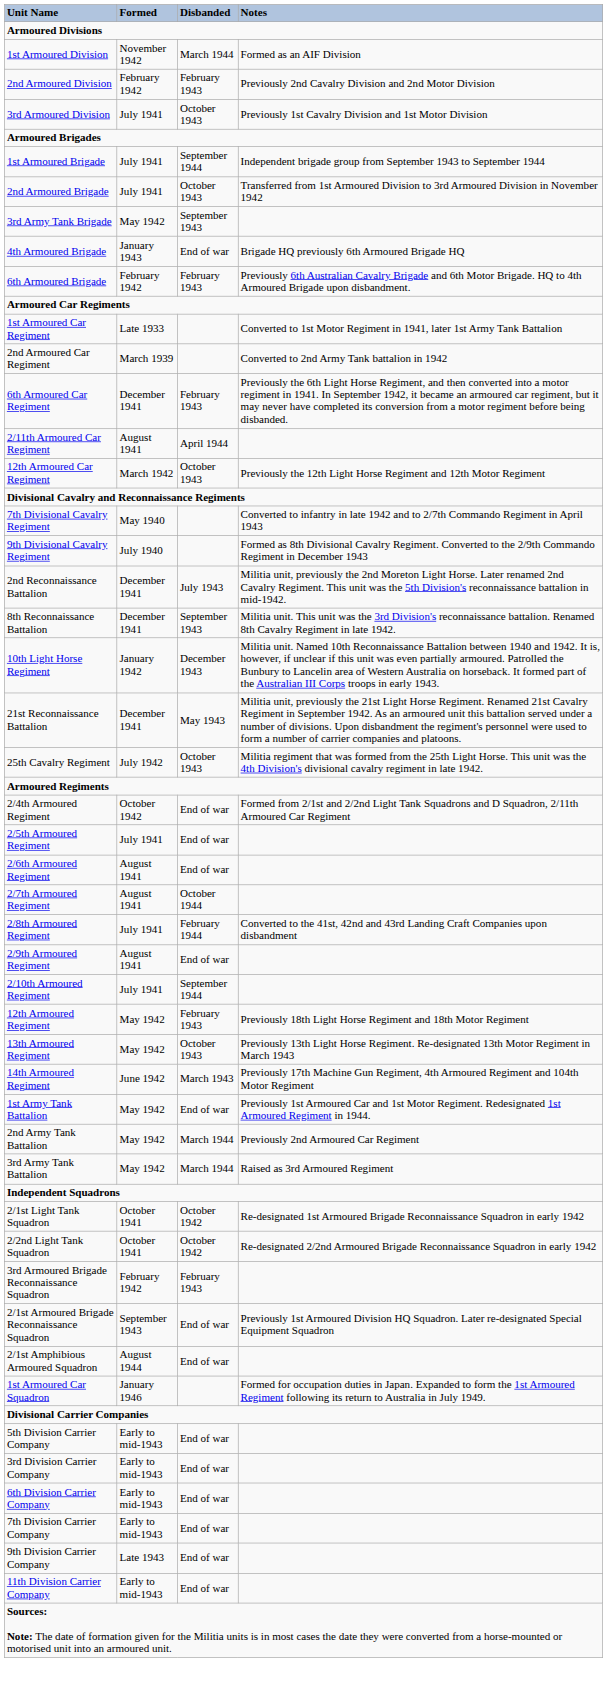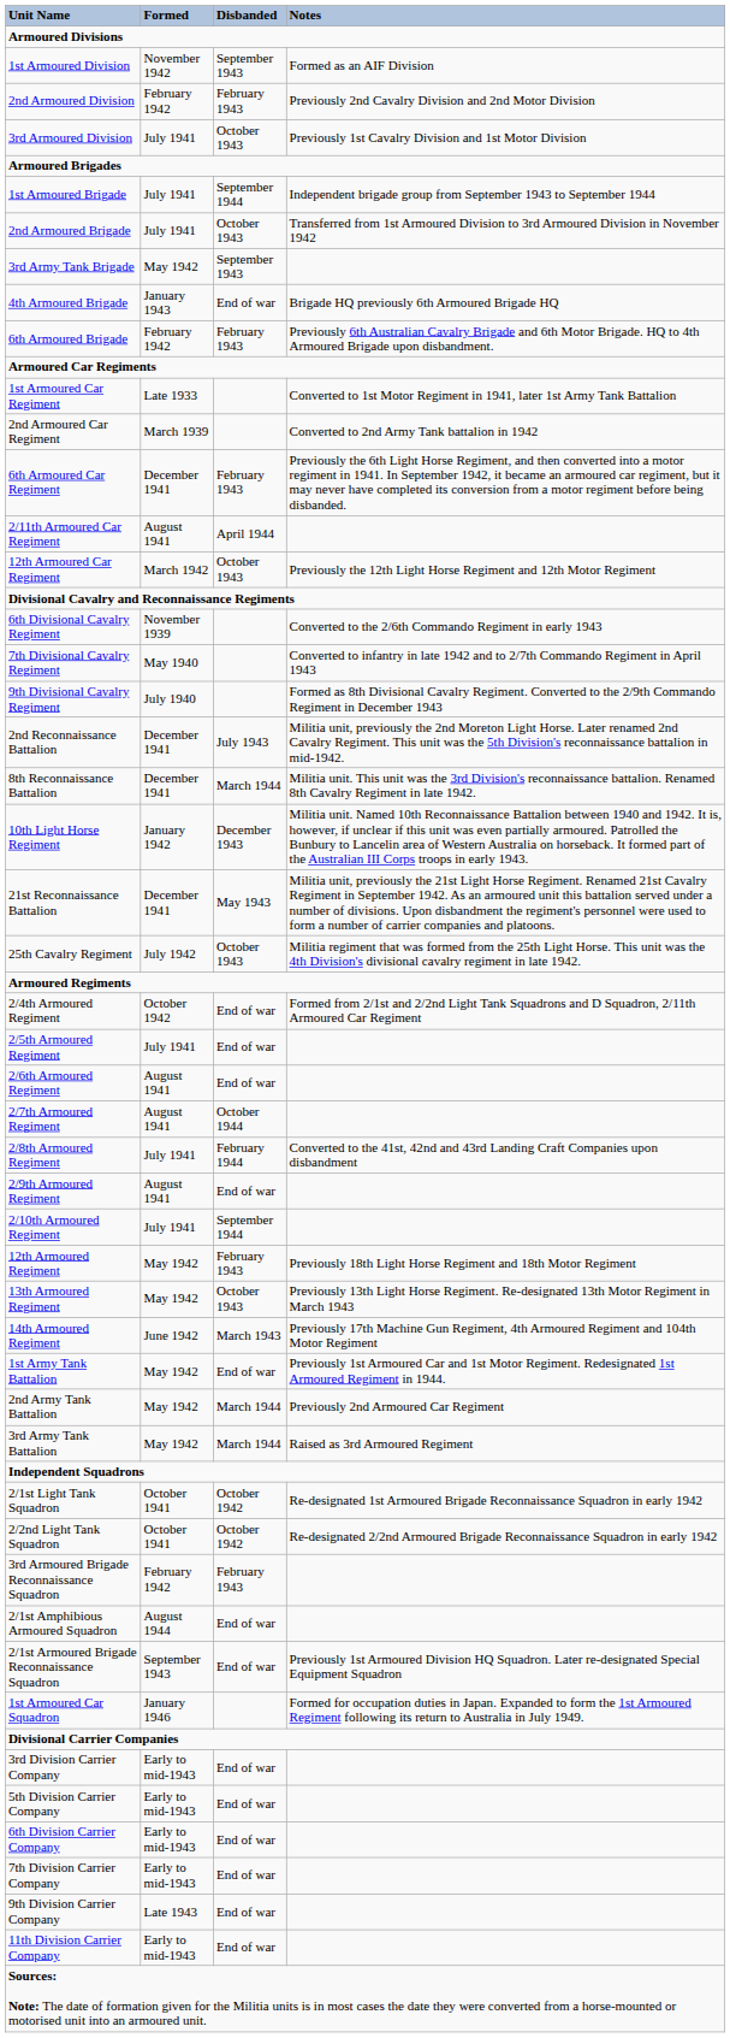1st Armoured Division | Disbanded: March 1944 -> September 1943
+ row: 6th Divisional Cavalry Regiment | November 1939 | Converted to the 2/6th Commando Regiment in early 1943
8th Reconnaissance Battalion | Disbanded: September 1943 -> March 1944
rows swapped: 2/1st Armoured Brigade Reconnaissance Squadron <-> 2/1st Amphibious Armoured Squadron
rows swapped: 3rd Division Carrier Company <-> 5th Division Carrier Company
